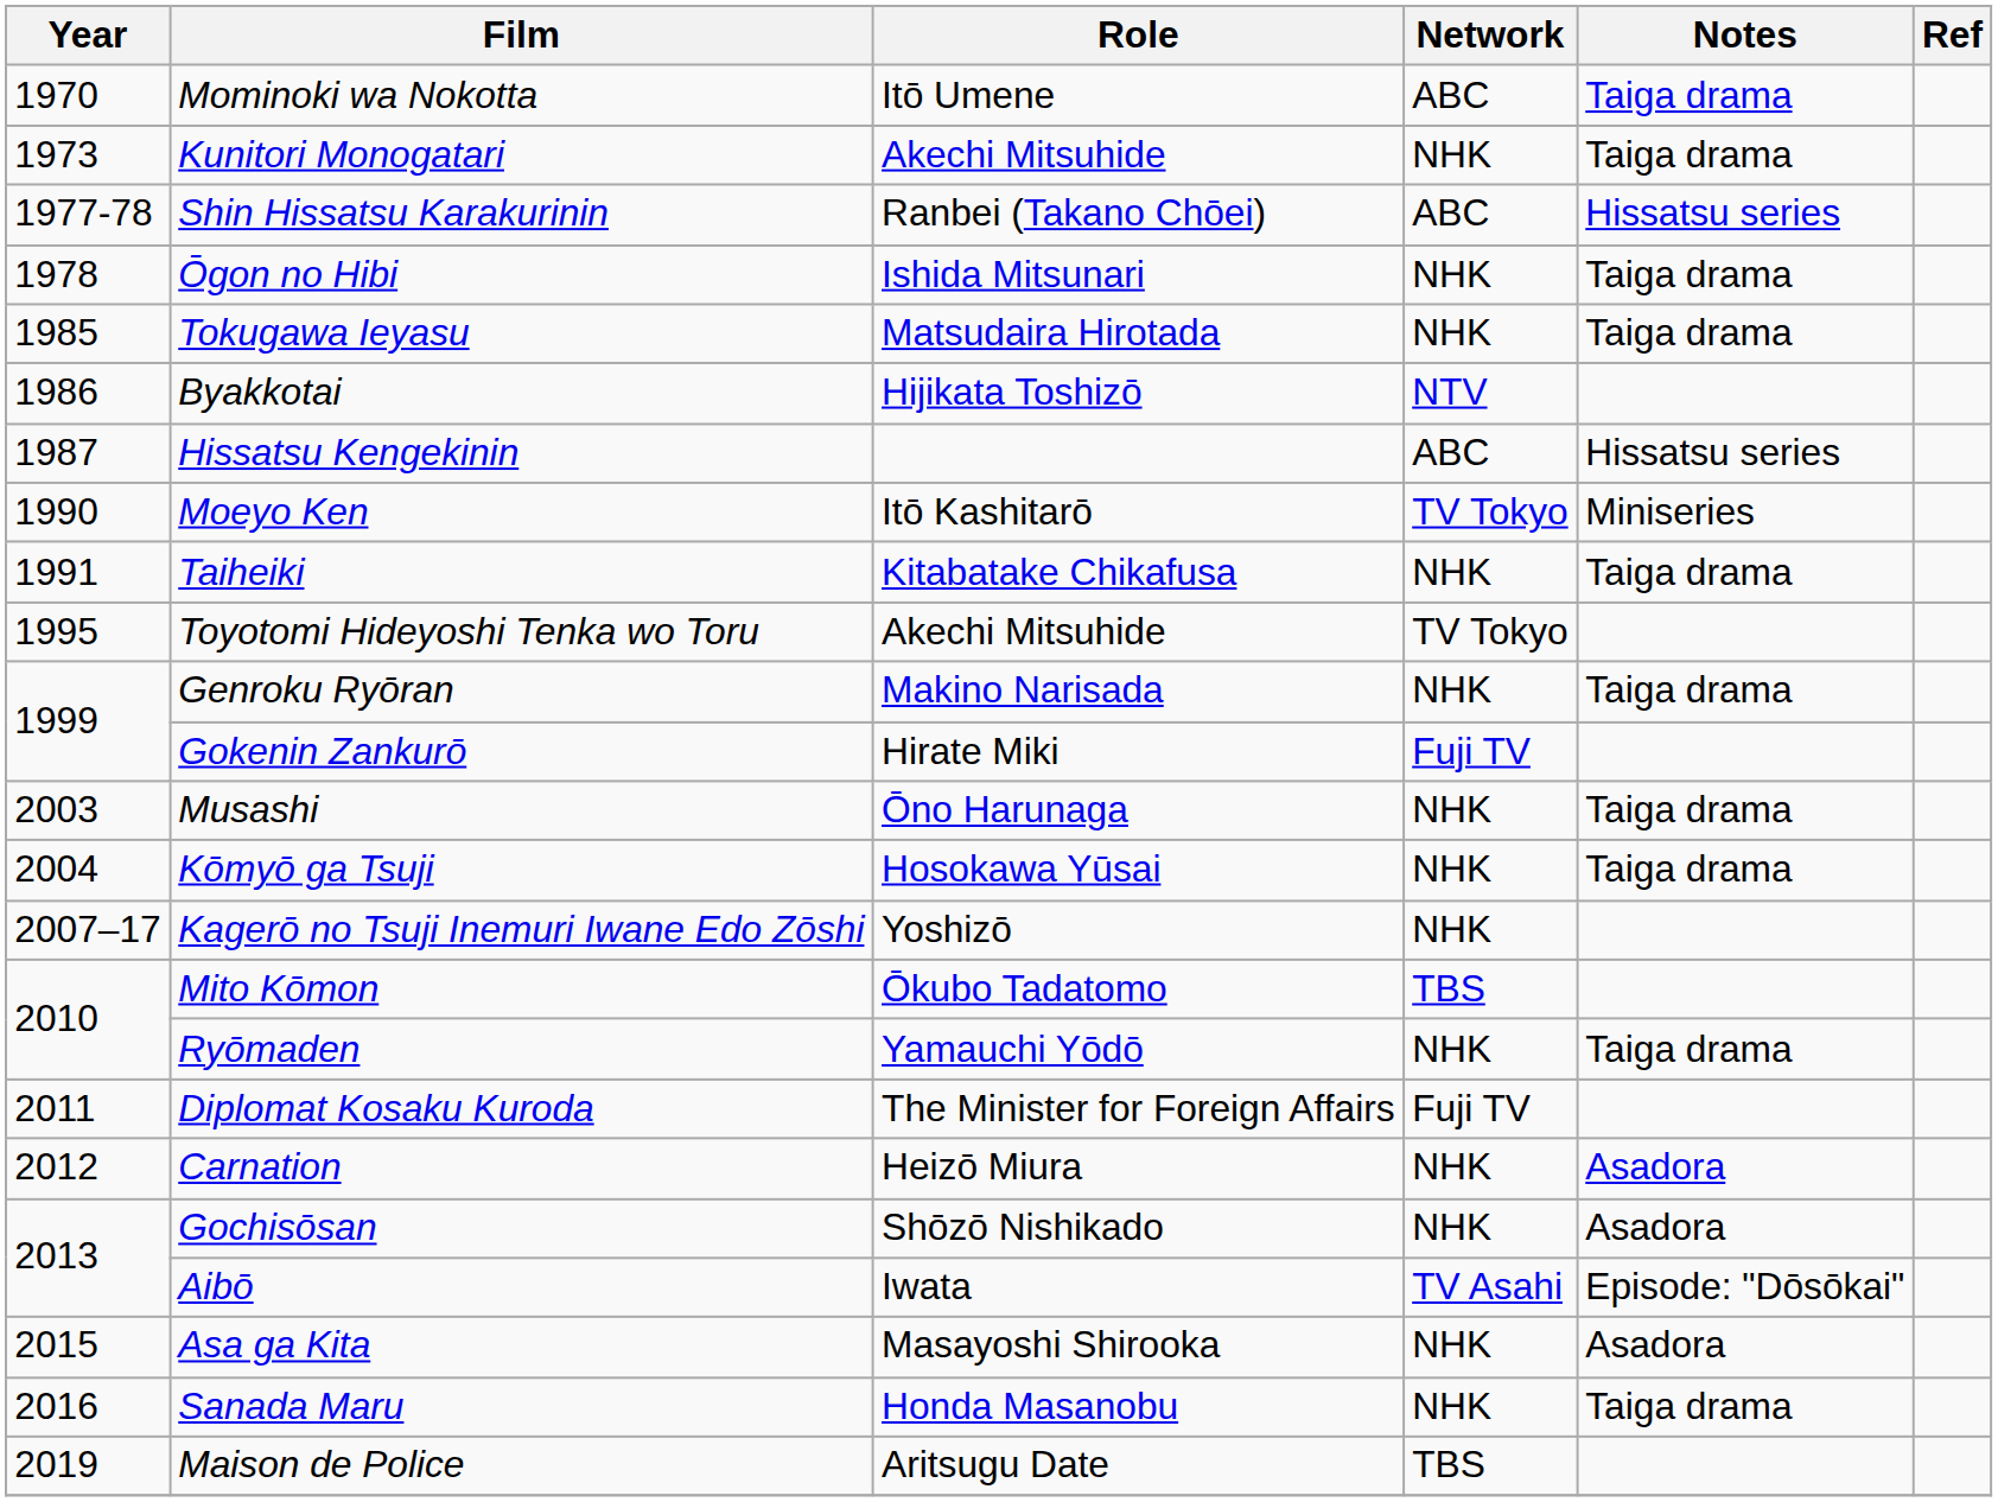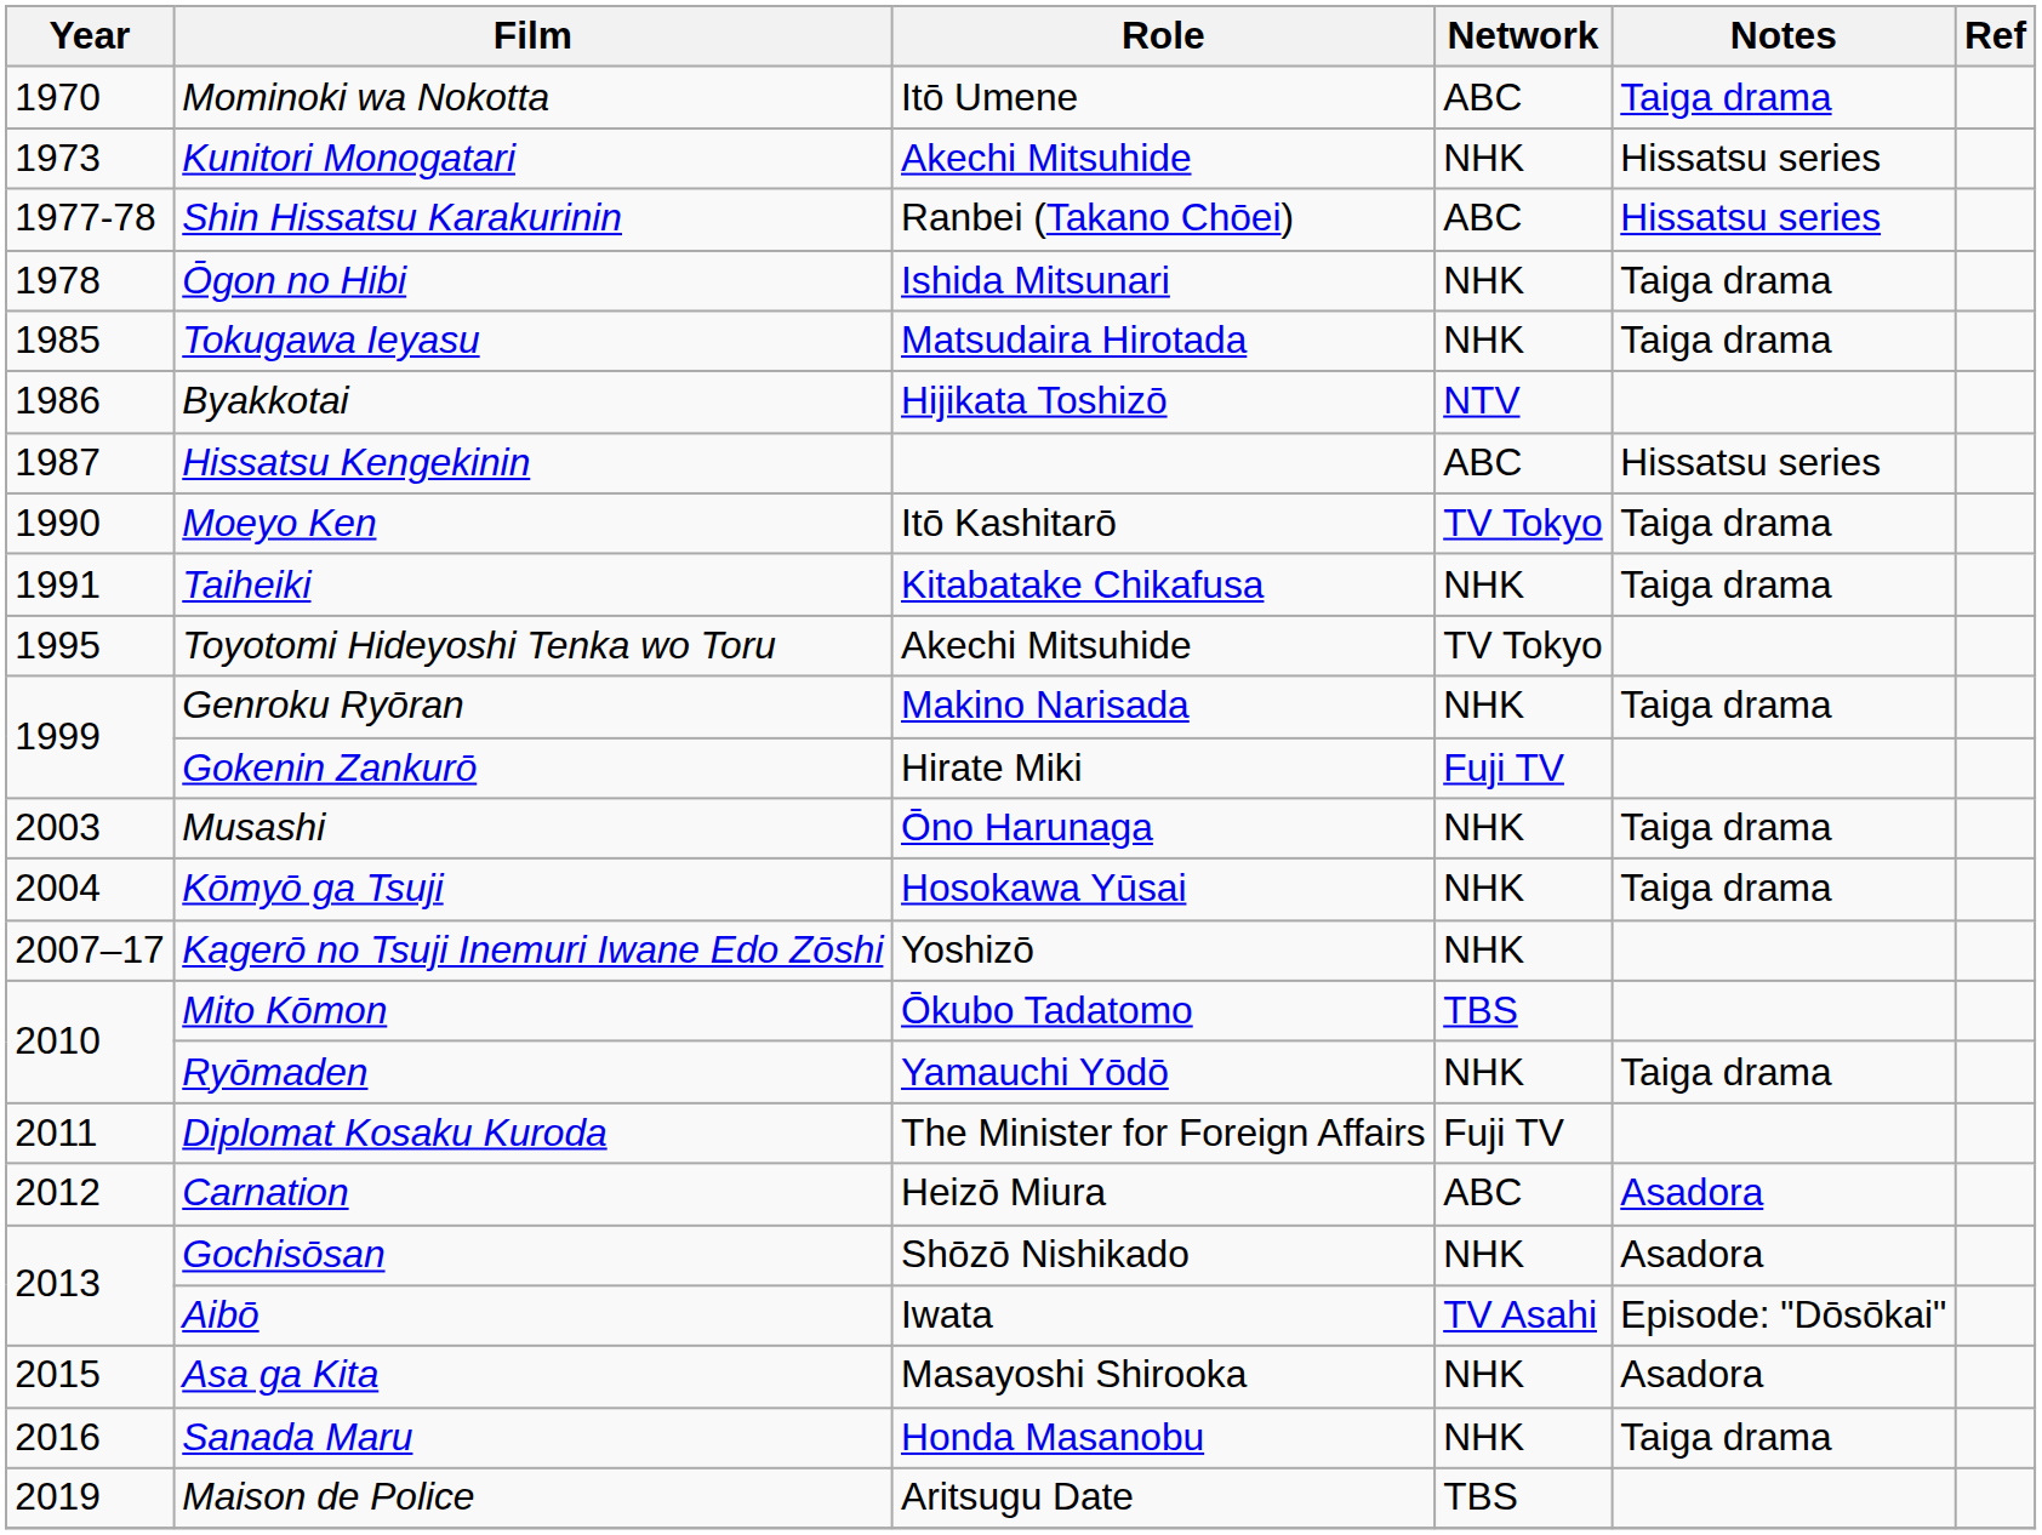Kunitori Monogatari | Notes: Taiga drama -> Hissatsu series
Moeyo Ken | Notes: Miniseries -> Taiga drama
Carnation | Network: NHK -> ABC
